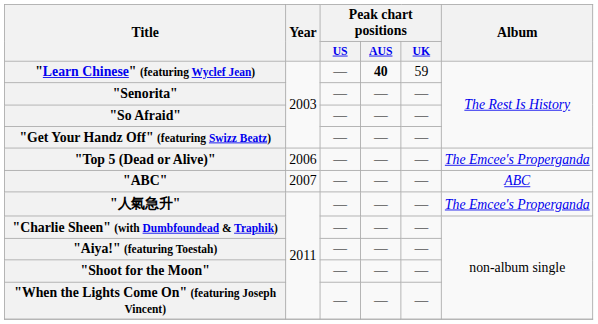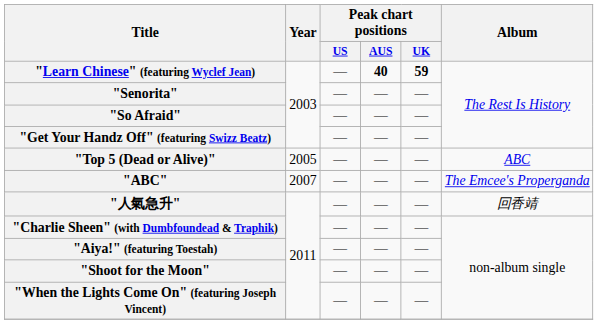"Learn Chinese" (featuring Wyclef Jean) | Peak chart positions / UK: normal -> bold
"Top 5 (Dead or Alive)" | Year: 2006 -> 2005
"Top 5 (Dead or Alive)" | Album: The Emcee's Properganda -> ABC
"ABC" | Album: ABC -> The Emcee's Properganda
"人氣急升" | Album: The Emcee's Properganda -> 回香靖
